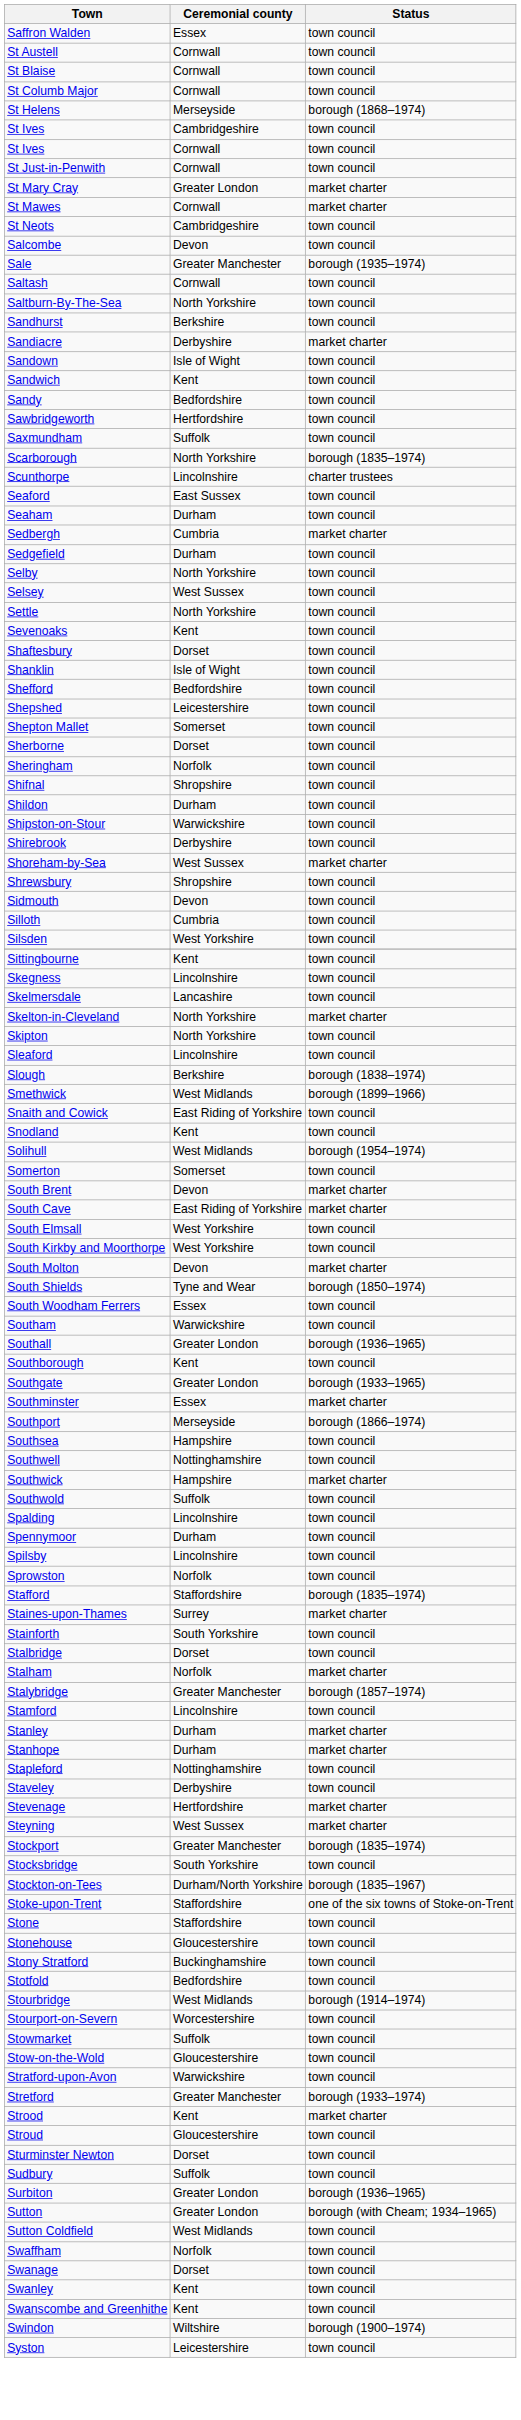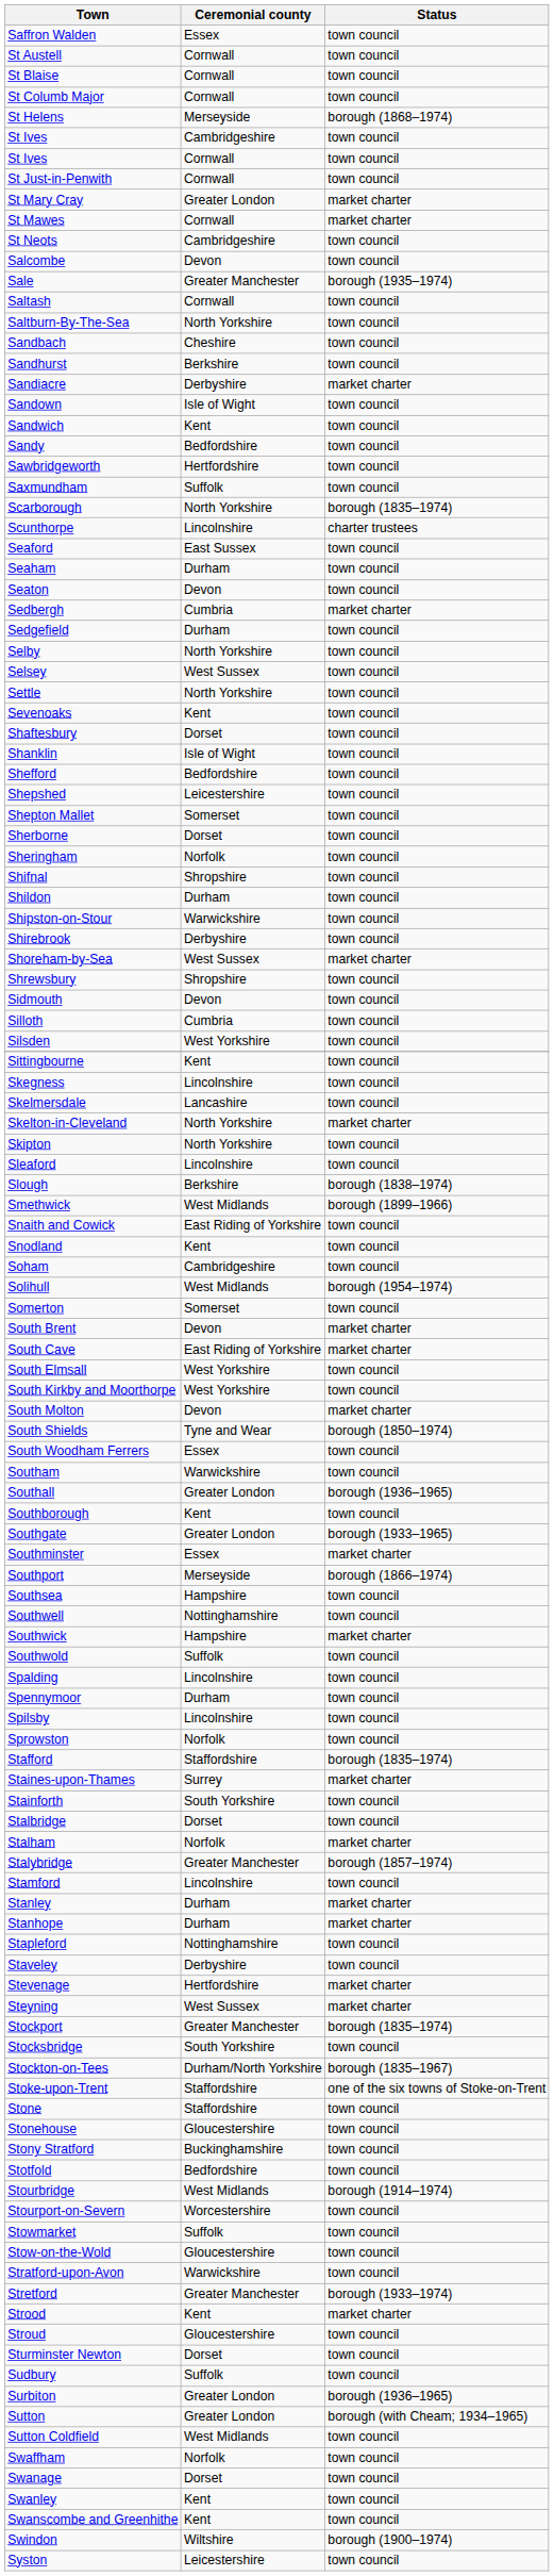+ row: Sandbach | Cheshire | town council
+ row: Seaton | Devon | town council
+ row: Soham | Cambridgeshire | town council
